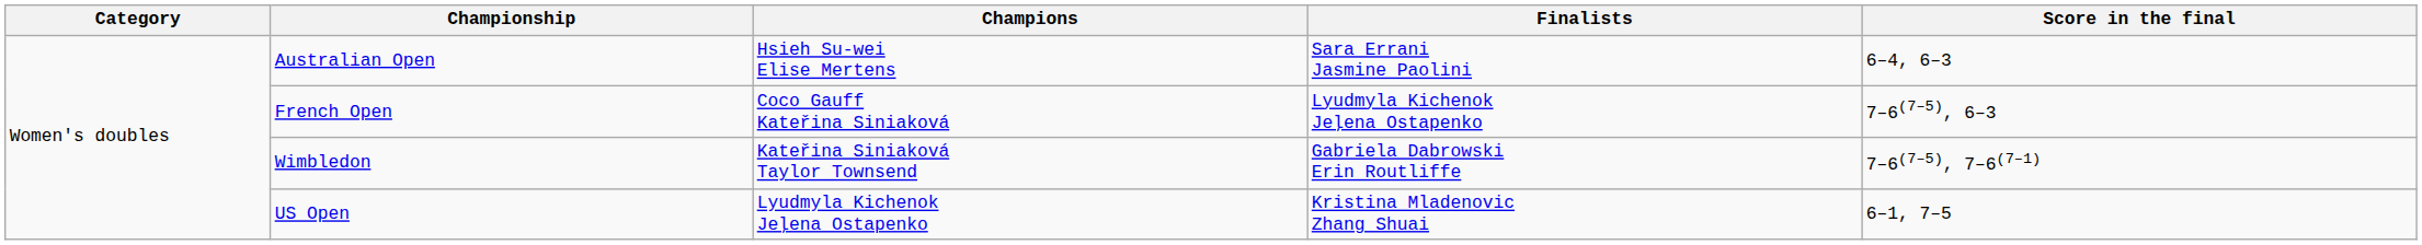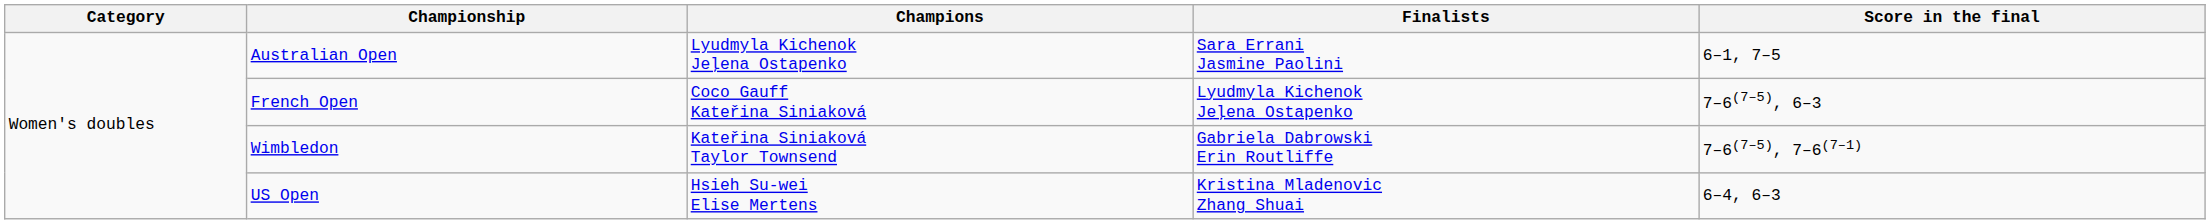Australian Open | Champions: Hsieh Su-wei Elise Mertens -> Lyudmyla Kichenok Jeļena Ostapenko
Australian Open | Score in the final: 6–4, 6–3 -> 6–1, 7–5
US Open | Champions: Lyudmyla Kichenok Jeļena Ostapenko -> Hsieh Su-wei Elise Mertens
US Open | Score in the final: 6–1, 7–5 -> 6–4, 6–3
